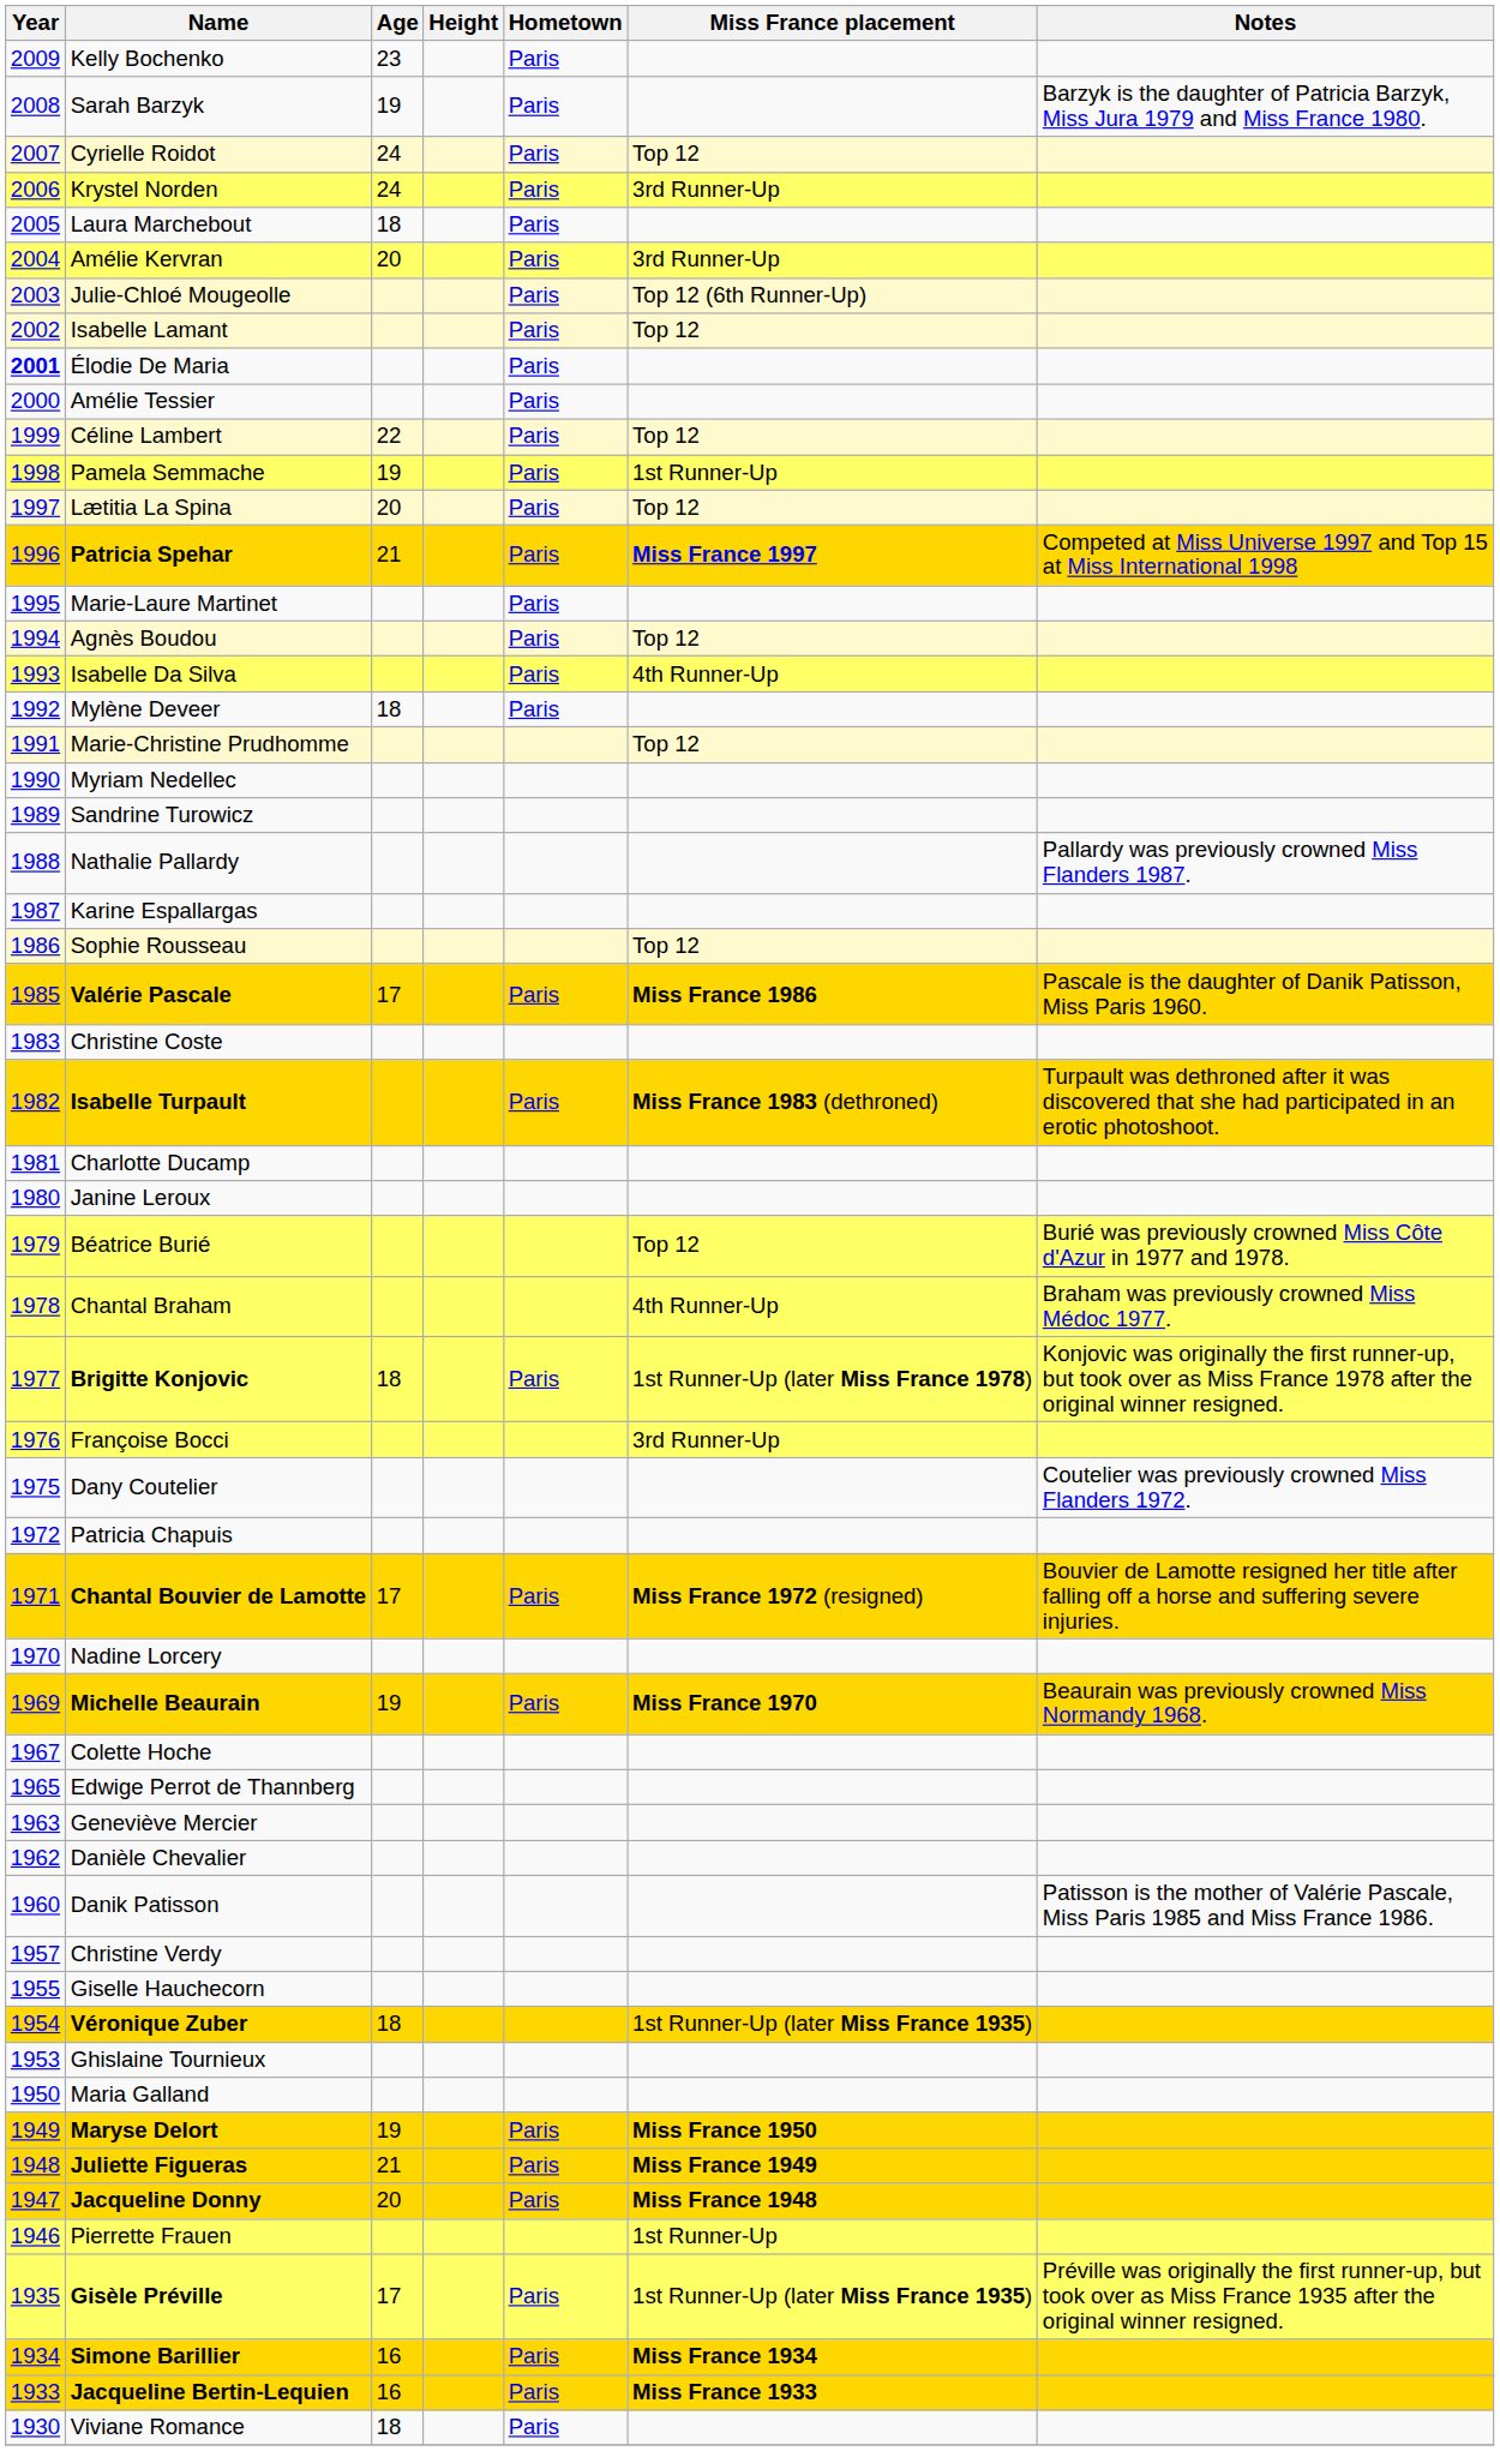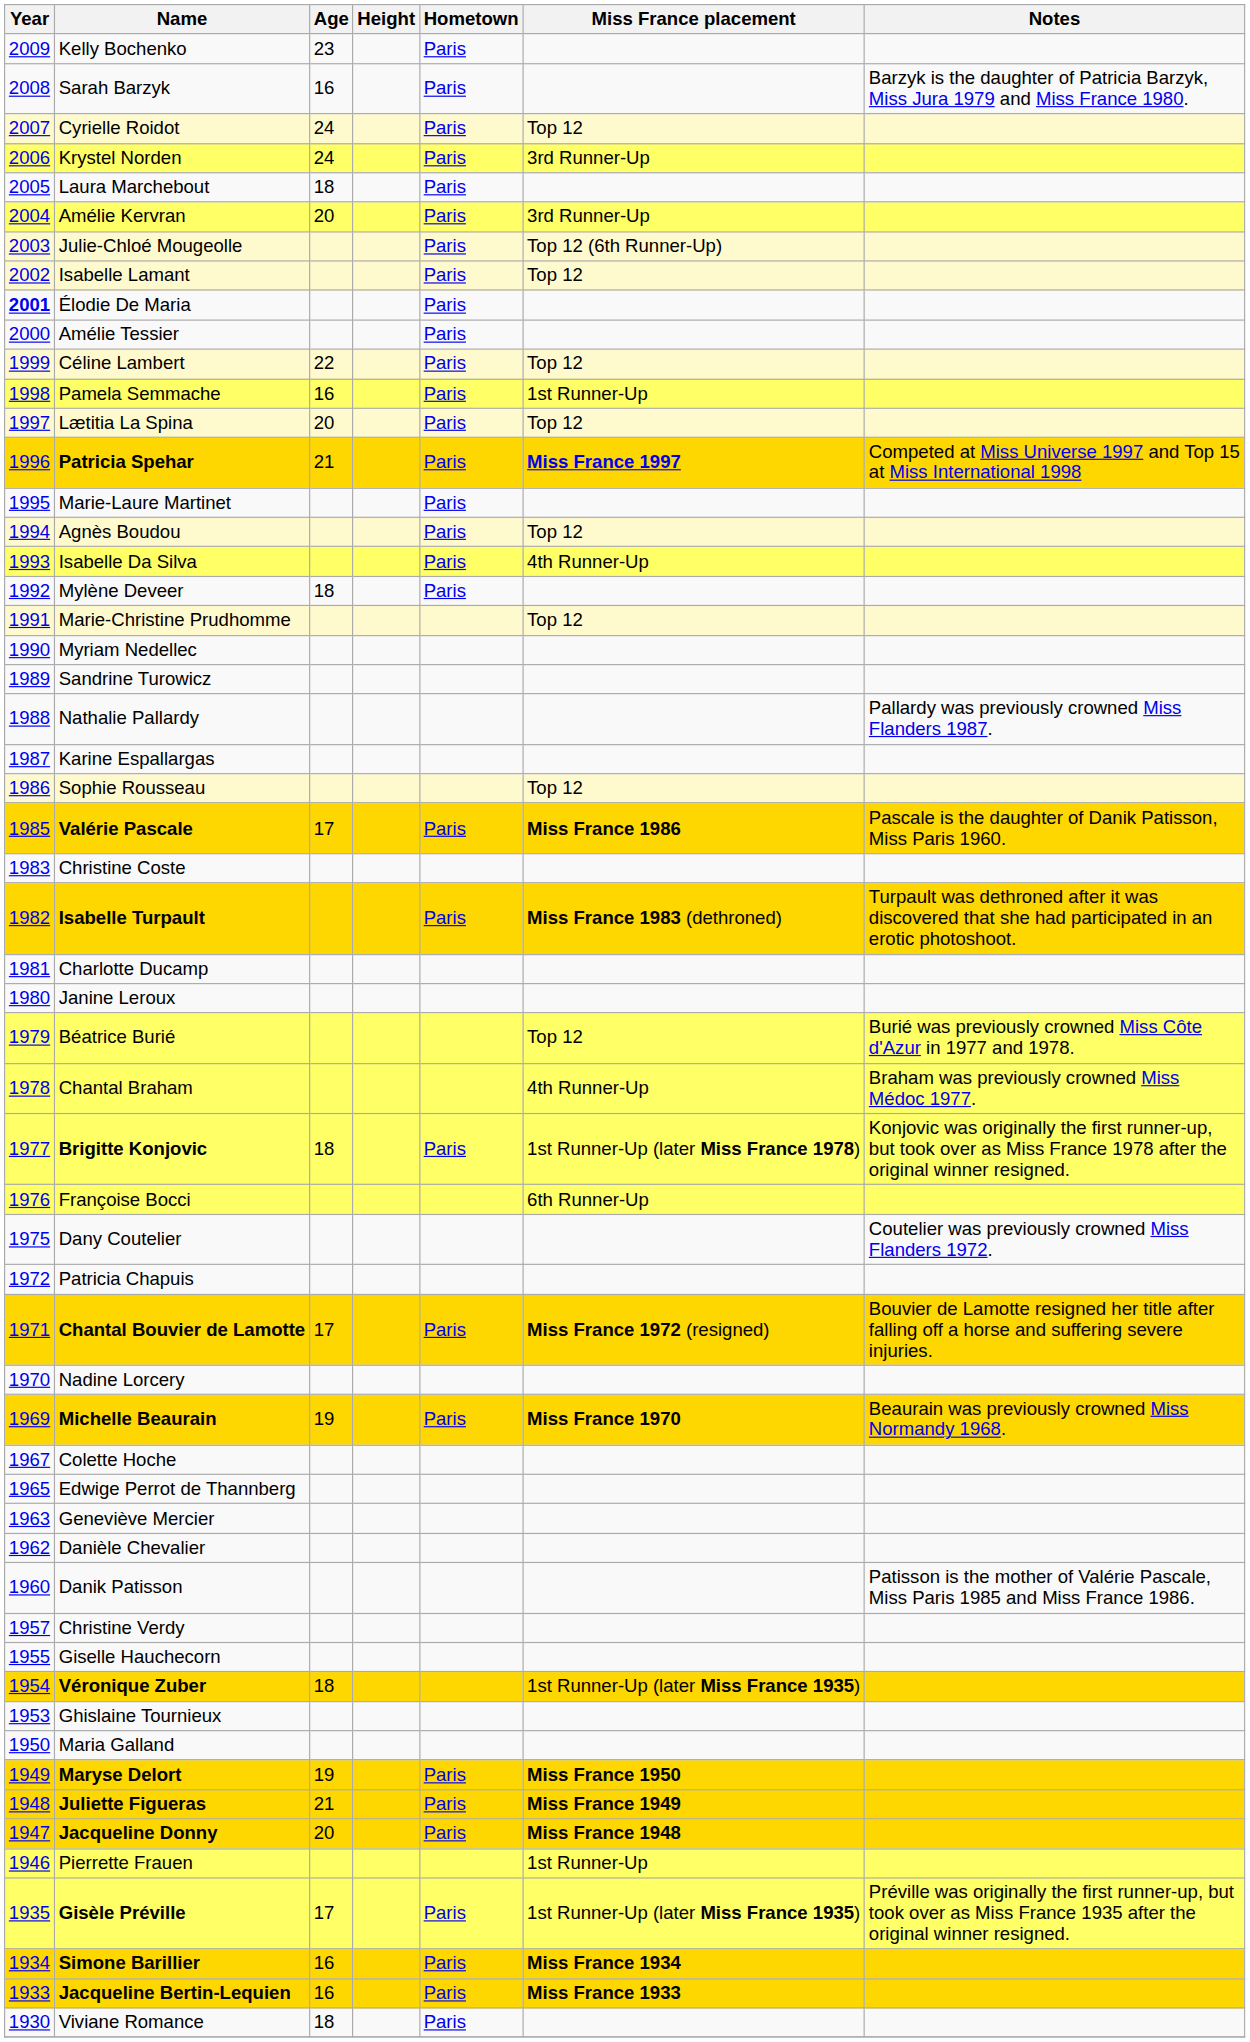Sarah Barzyk | Age: 19 -> 16
Pamela Semmache | Age: 19 -> 16
Françoise Bocci | Miss France placement: 3rd Runner-Up -> 6th Runner-Up
